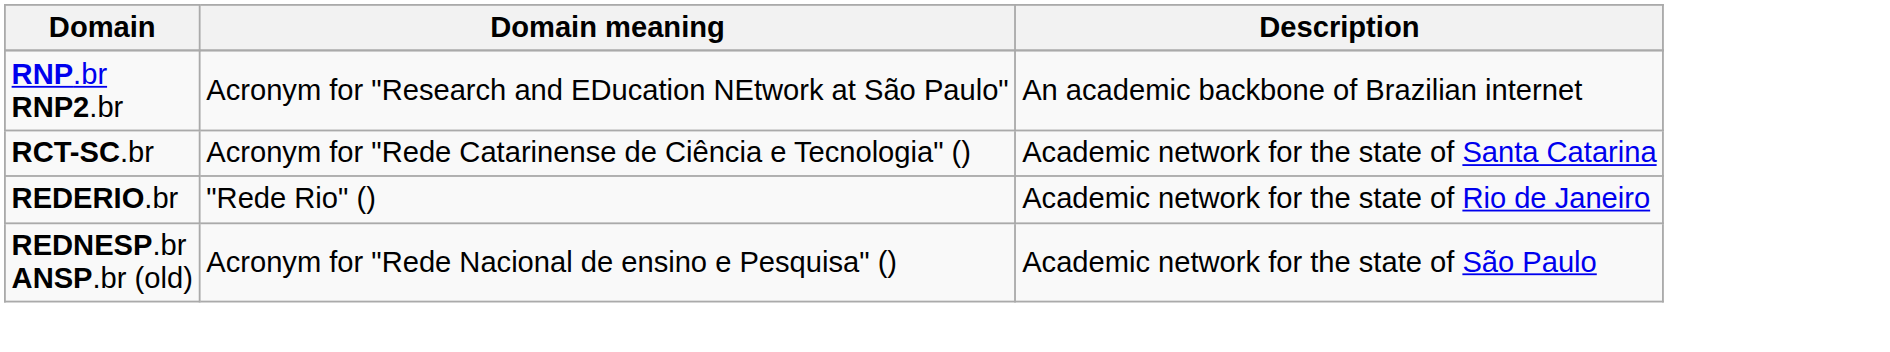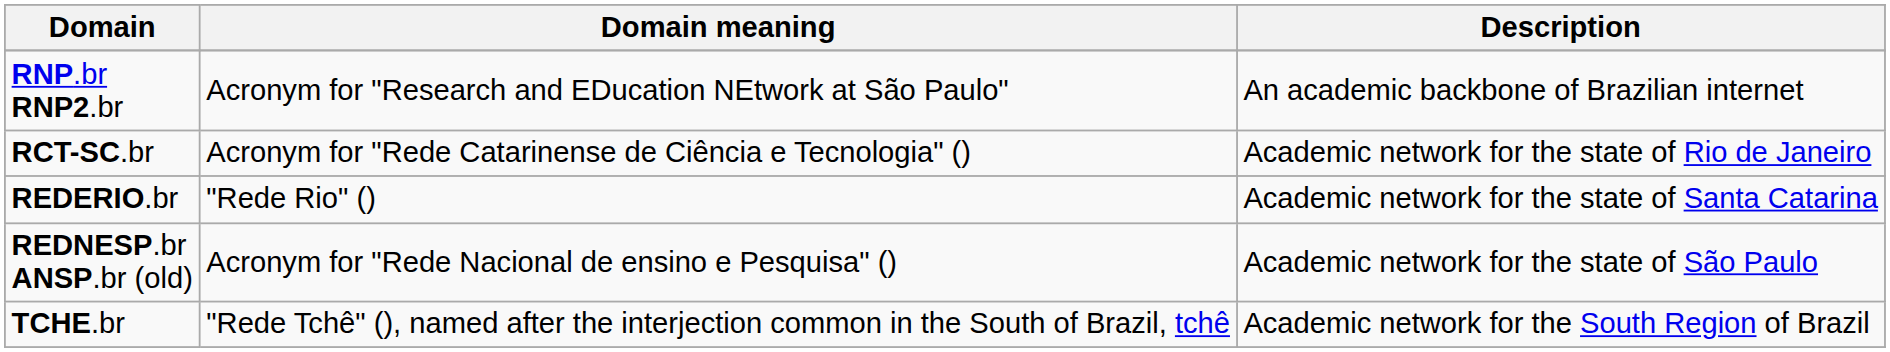RCT-SC.br | Description: Academic network for the state of Santa Catarina -> Academic network for the state of Rio de Janeiro
REDERIO.br | Description: Academic network for the state of Rio de Janeiro -> Academic network for the state of Santa Catarina
+ row: TCHE.br | "Rede Tchê" (), named after the interjection common in the South of Brazil, tchê | Academic network for the South Region of Brazil
